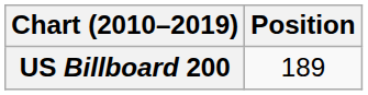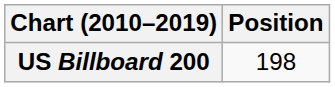US Billboard 200 | Position: 189 -> 198
